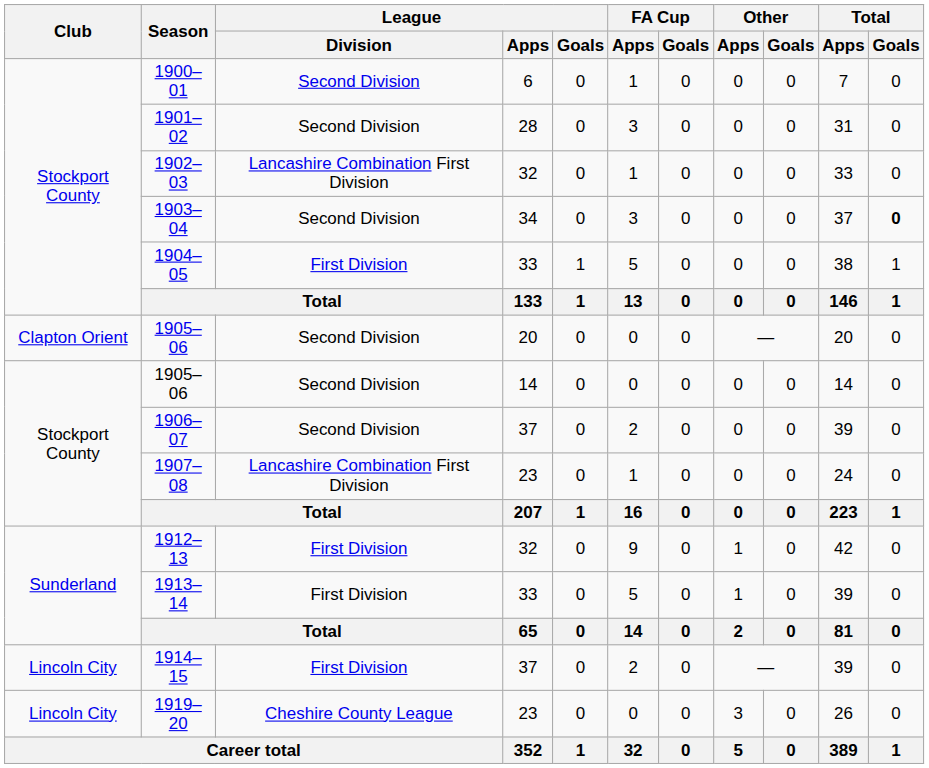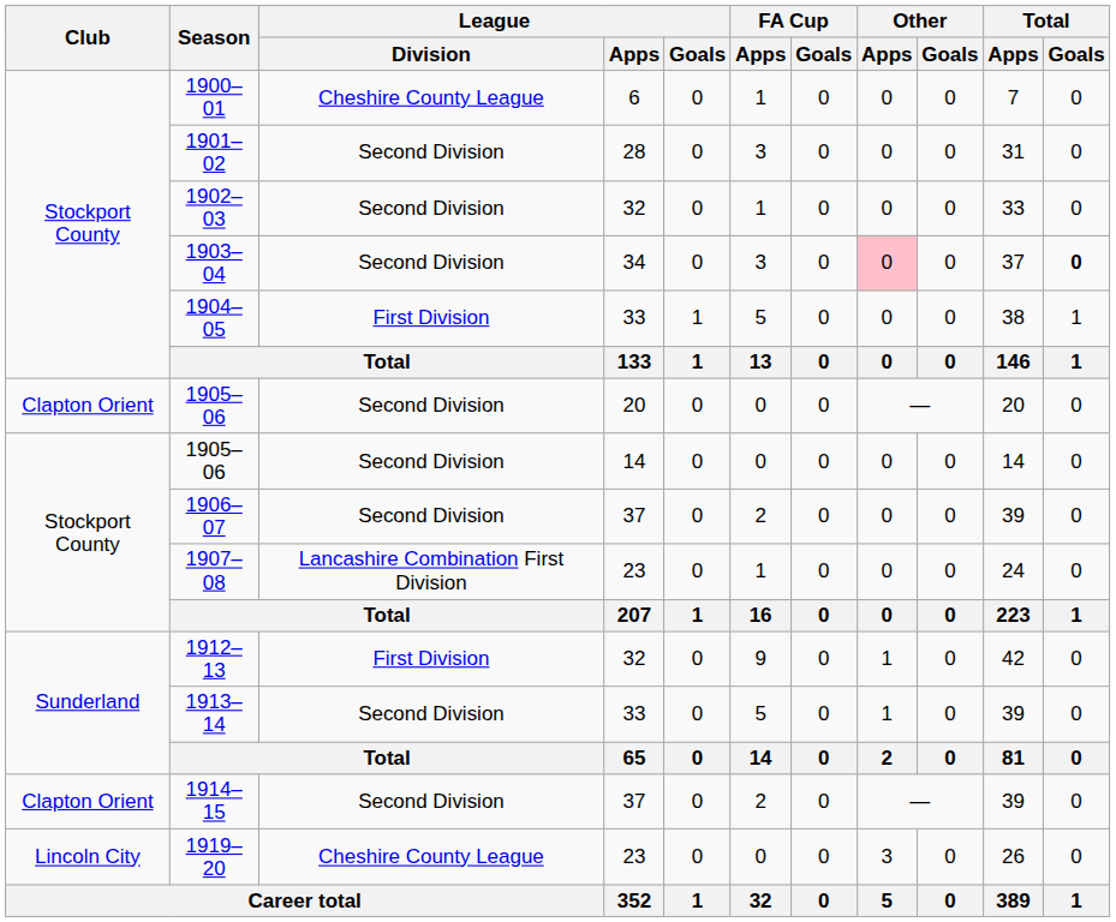1900–01 | League / Division: Second Division -> Cheshire County League
1902–03 | League / Division: Lancashire Combination First Division -> Second Division
1903–04 | Other / Apps: no background -> pink background
1913–14 | League / Division: First Division -> Second Division
1914–15 | Club: Lincoln City -> Clapton Orient
1914–15 | League / Division: First Division -> Second Division
